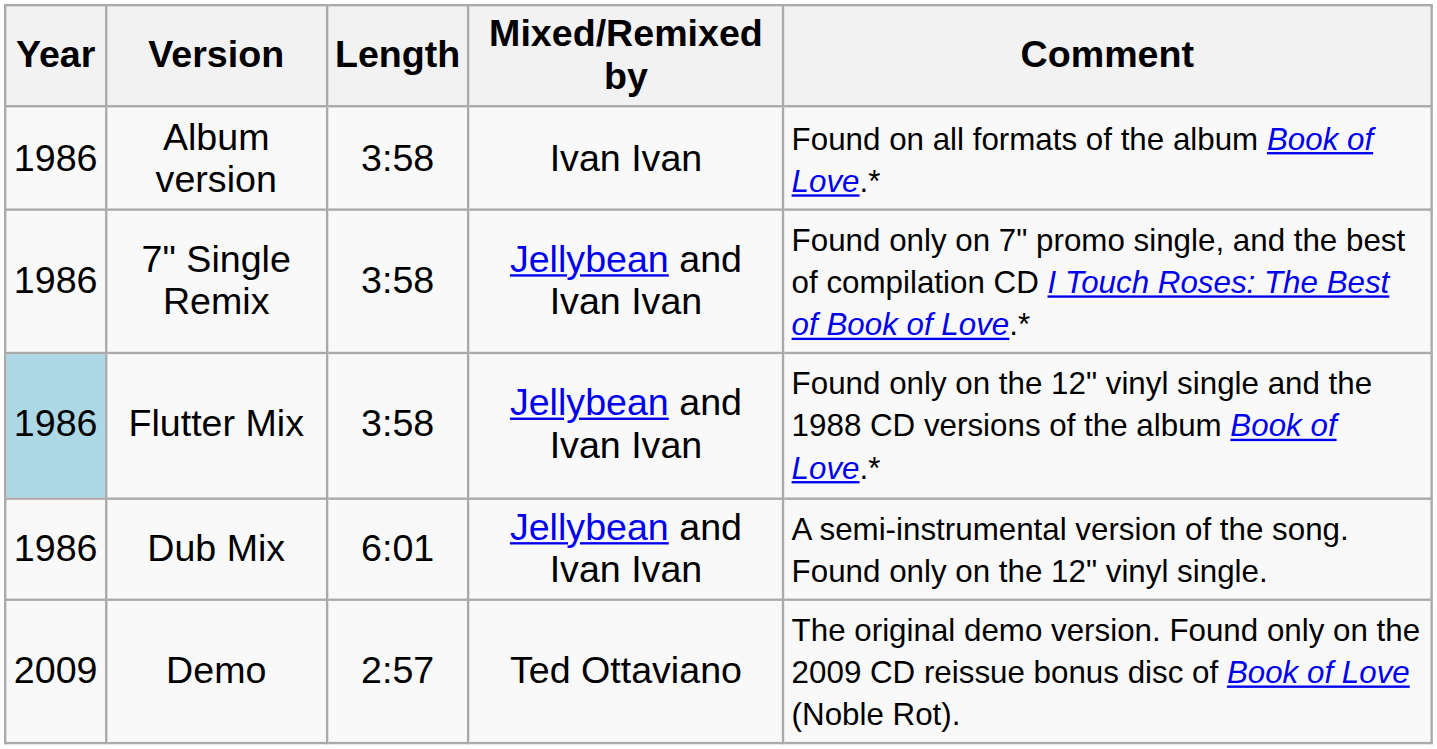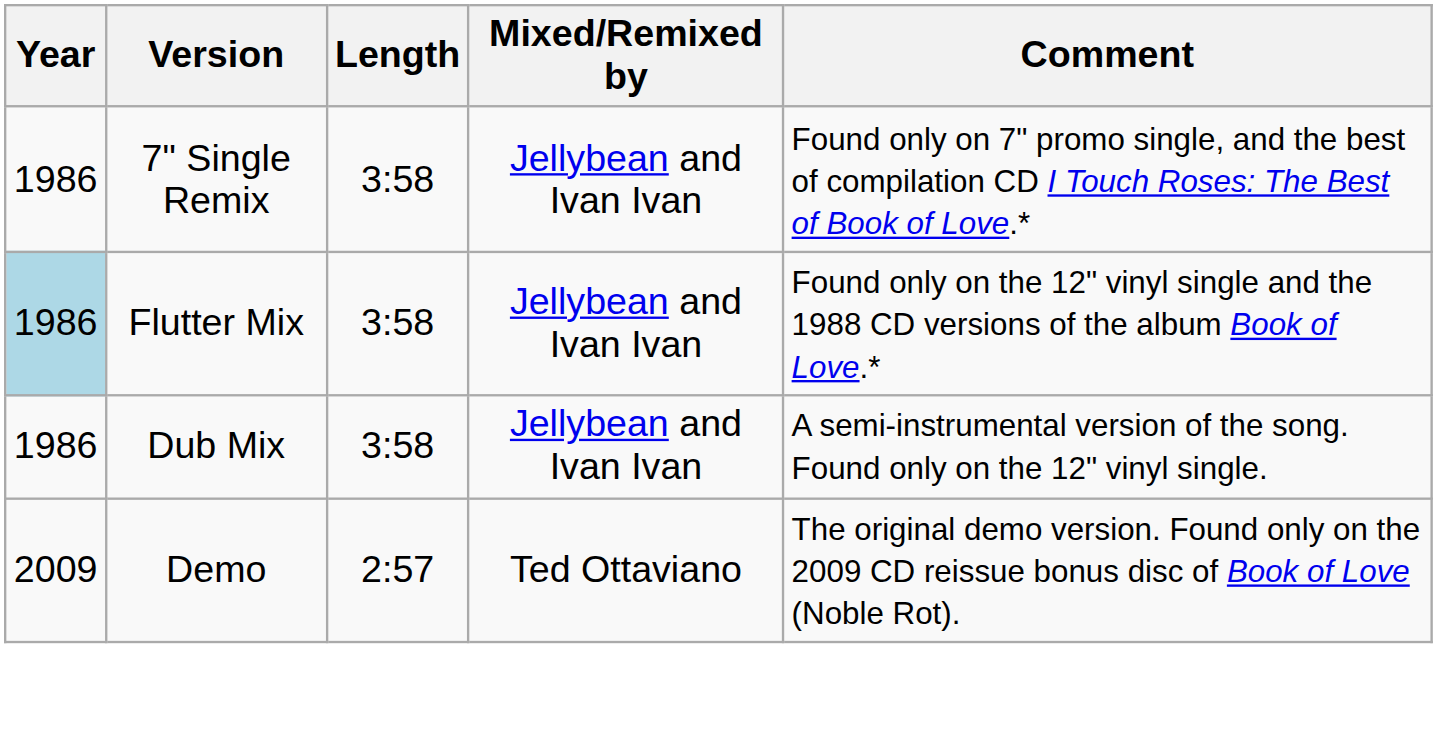- row: 1986 | Album version | 3:58 | Ivan Ivan | Found on all formats of the album Book of Love.*
Dub Mix | Length: 6:01 -> 3:58
